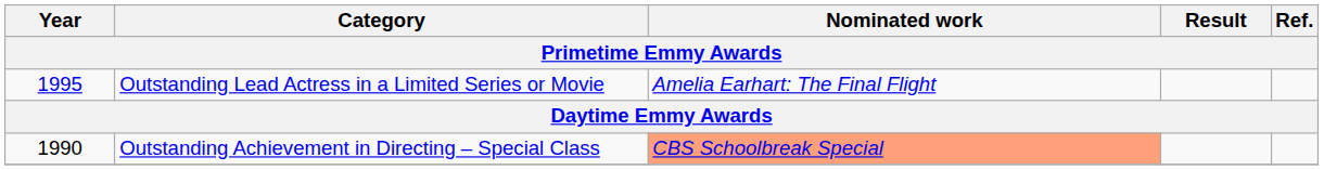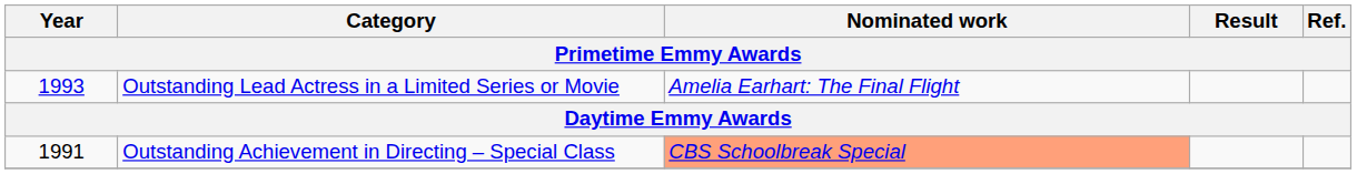Outstanding Lead Actress in a Limited Series or Movie | Year: 1995 -> 1993
Outstanding Achievement in Directing – Special Class | Year: 1990 -> 1991
